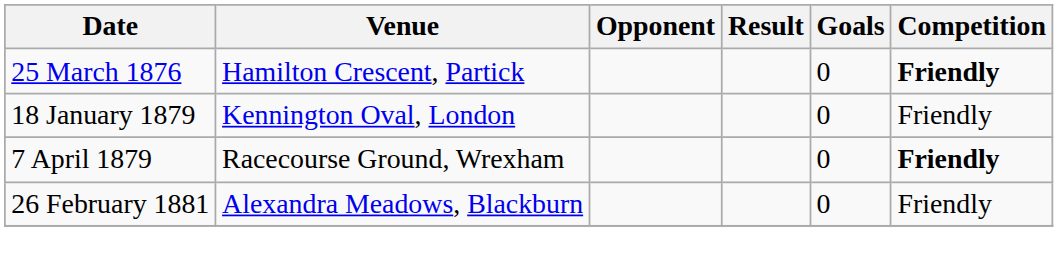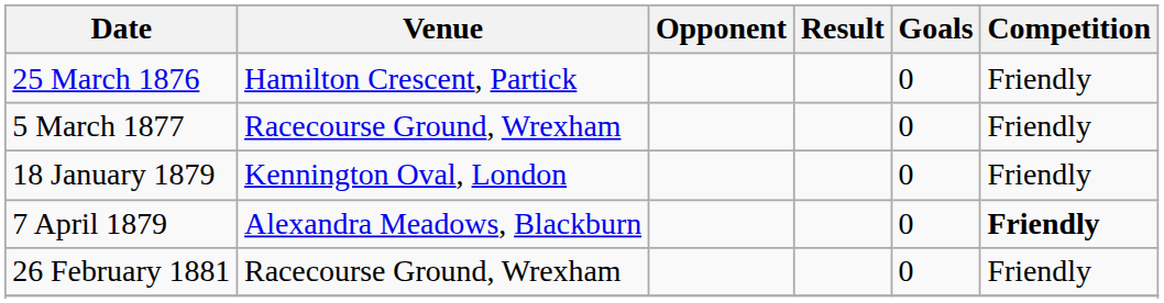25 March 1876 | Competition: bold -> normal
+ row: 5 March 1877 | Racecourse Ground, Wrexham | 0 | Friendly
7 April 1879 | Venue: Racecourse Ground, Wrexham -> Alexandra Meadows, Blackburn
26 February 1881 | Venue: Alexandra Meadows, Blackburn -> Racecourse Ground, Wrexham
